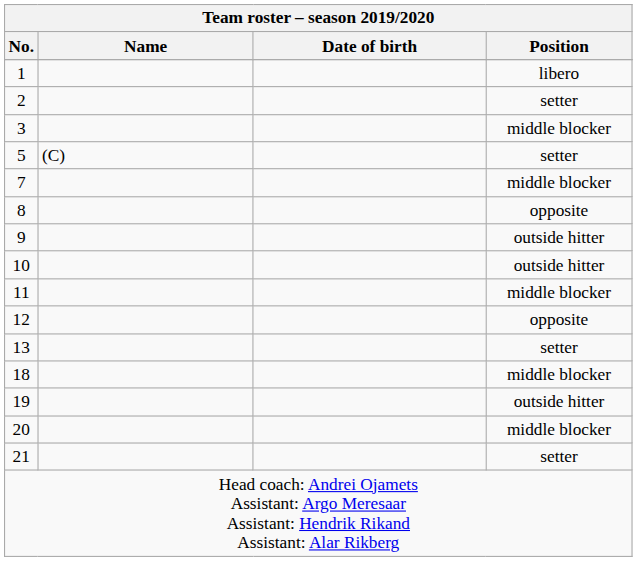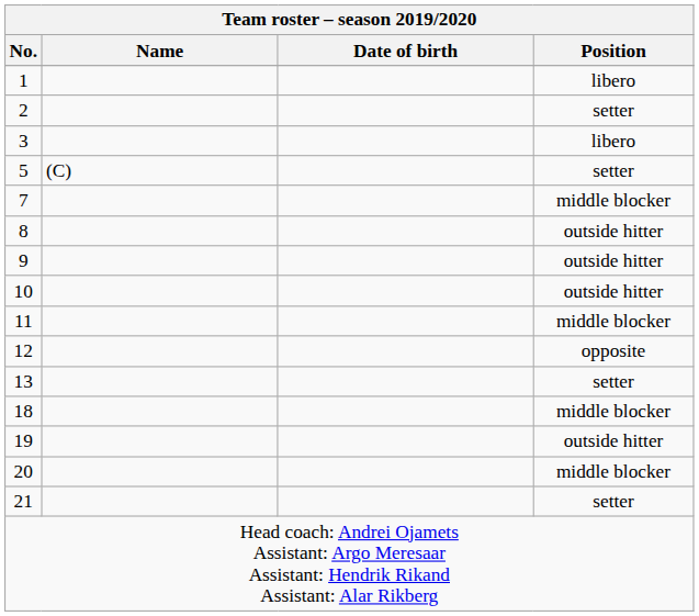3 | Position: middle blocker -> libero
8 | Position: opposite -> outside hitter
